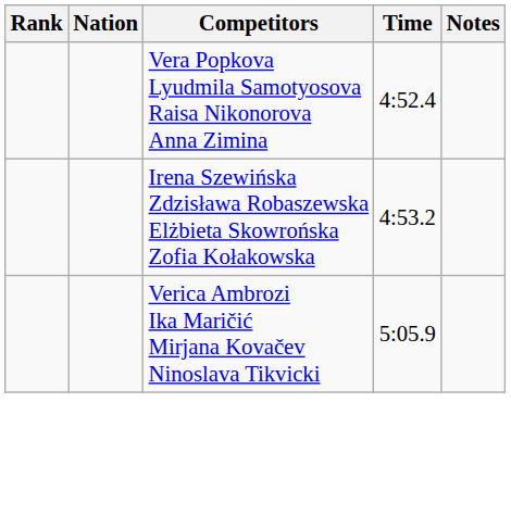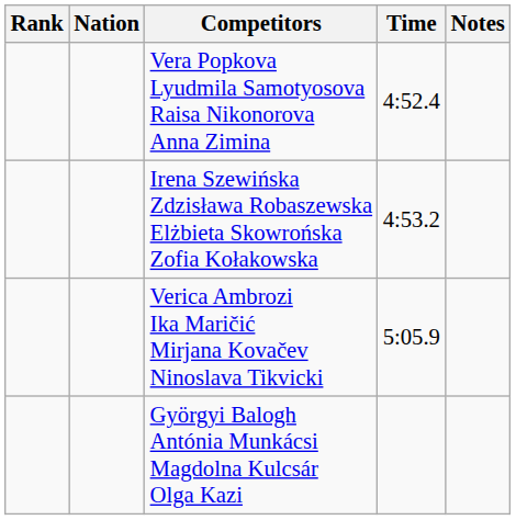+ row: Györgyi Balogh Antónia Munkácsi Magdolna Kulcsár Olga Kazi
